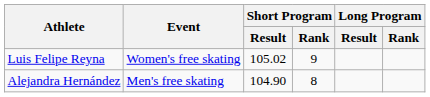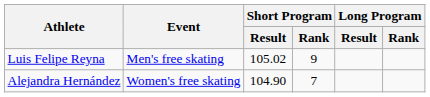Luis Felipe Reyna | Event: Women's free skating -> Men's free skating
Alejandra Hernández | Event: Men's free skating -> Women's free skating
Alejandra Hernández | Short Program / Rank: 8 -> 7
